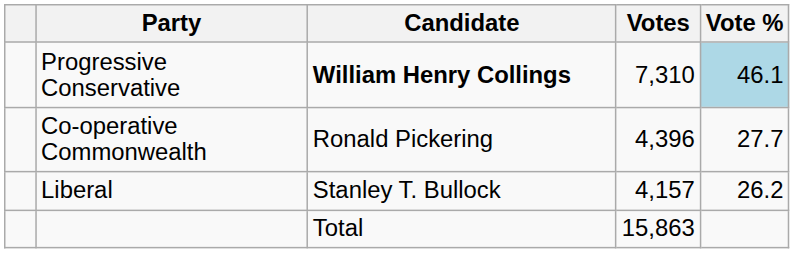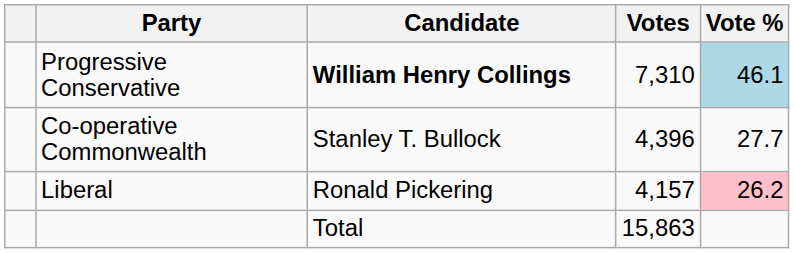Co-operative Commonwealth | Candidate: Ronald Pickering -> Stanley T. Bullock
Liberal | Candidate: Stanley T. Bullock -> Ronald Pickering
Liberal | Vote %: no background -> pink background
